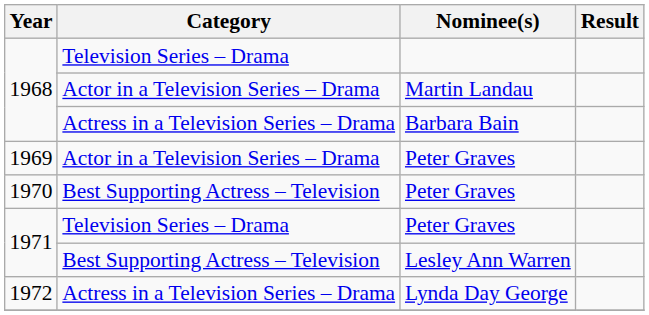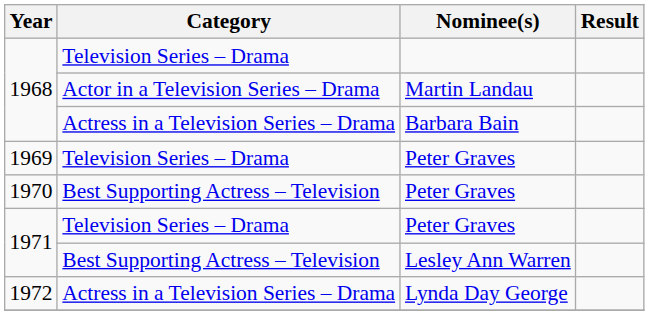1969 / Peter Graves | Category: Actor in a Television Series – Drama -> Television Series – Drama
